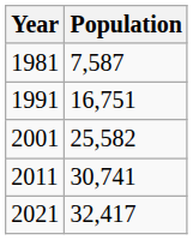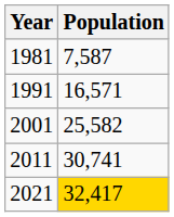1991 | Population: 16,751 -> 16,571
2021 | Population: no background -> gold background
